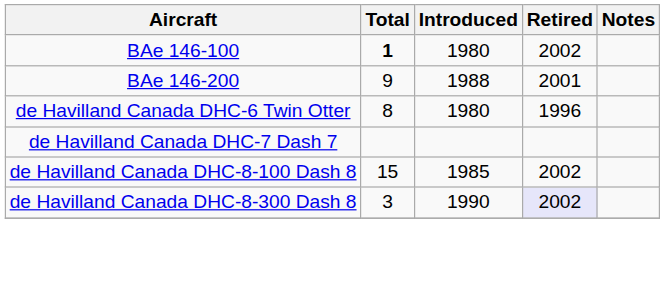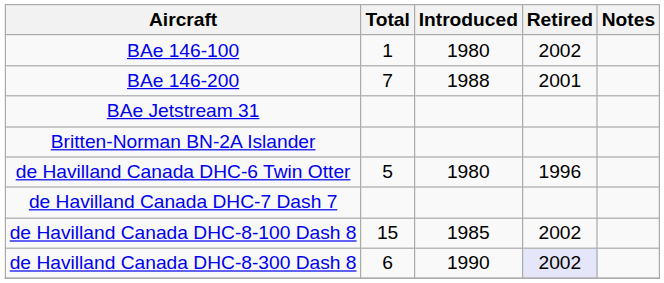BAe 146-100 | Total: bold -> normal
BAe 146-200 | Total: 9 -> 7
+ row: BAe Jetstream 31
+ row: Britten-Norman BN-2A Islander
de Havilland Canada DHC-6 Twin Otter | Total: 8 -> 5
de Havilland Canada DHC-8-300 Dash 8 | Total: 3 -> 6
